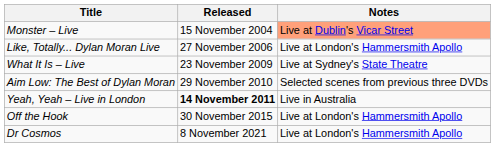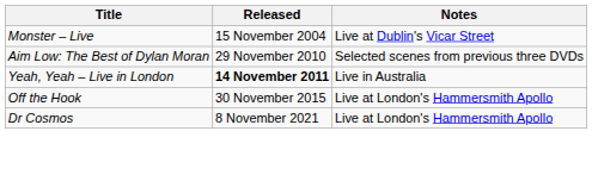Monster – Live | Notes: lightsalmon background -> no background
- row: Like, Totally... Dylan Moran Live | 27 November 2006 | Live at London's Hammersmith Apollo
- row: What It Is – Live | 23 November 2009 | Live at Sydney's State Theatre
